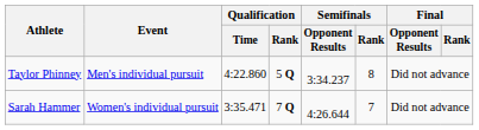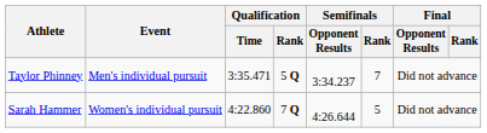Taylor Phinney | Qualification / Time: 4:22.860 -> 3:35.471
Taylor Phinney | Semifinals / Rank: 8 -> 7
Sarah Hammer | Qualification / Time: 3:35.471 -> 4:22.860
Sarah Hammer | Semifinals / Rank: 7 -> 5
